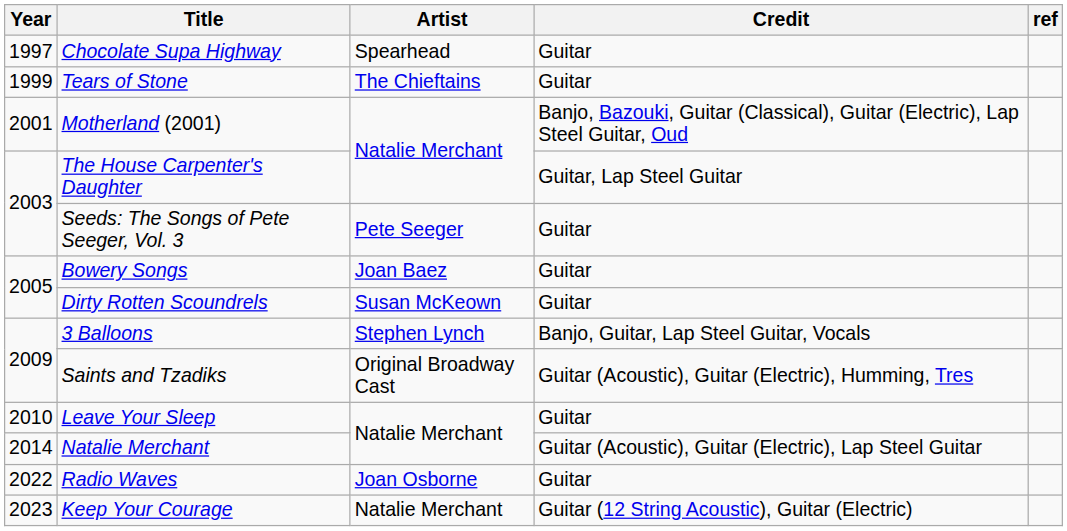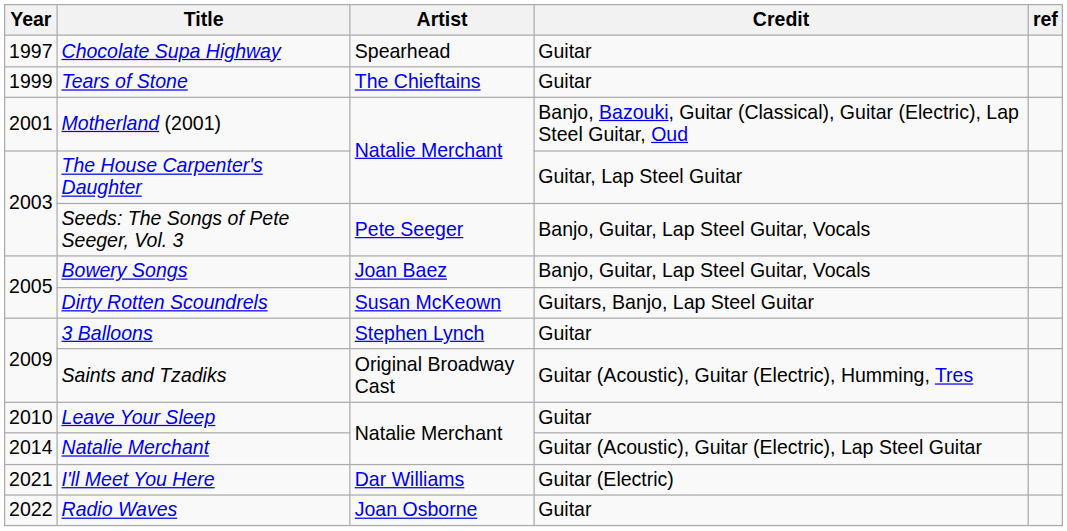Seeds: The Songs of Pete Seeger, Vol. 3 | Credit: Guitar -> Banjo, Guitar, Lap Steel Guitar, Vocals
Bowery Songs | Credit: Guitar -> Banjo, Guitar, Lap Steel Guitar, Vocals
Dirty Rotten Scoundrels | Credit: Guitar -> Guitars, Banjo, Lap Steel Guitar
3 Balloons | Credit: Banjo, Guitar, Lap Steel Guitar, Vocals -> Guitar
+ row: 2021 | I'll Meet You Here | Dar Williams | Guitar (Electric)
- row: 2023 | Keep Your Courage | Natalie Merchant | Guitar (12 String Acoustic), Guitar (Electric)
